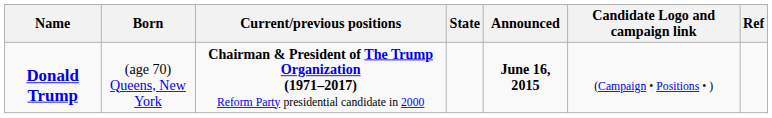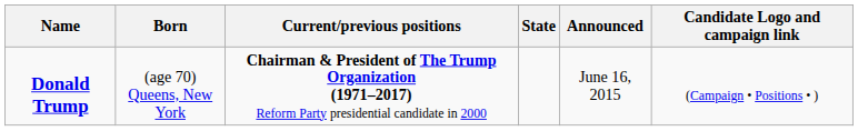- column: Ref
Donald Trump | Announced: bold -> normal
